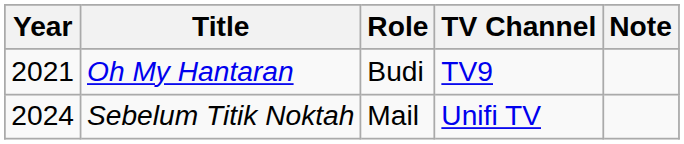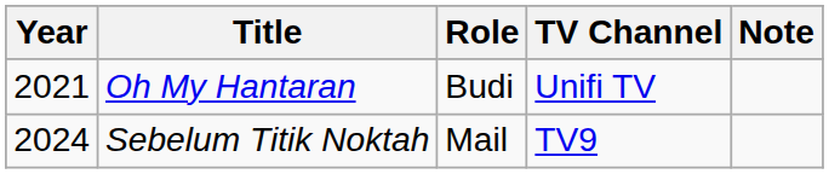Oh My Hantaran | TV Channel: TV9 -> Unifi TV
Sebelum Titik Noktah | TV Channel: Unifi TV -> TV9
